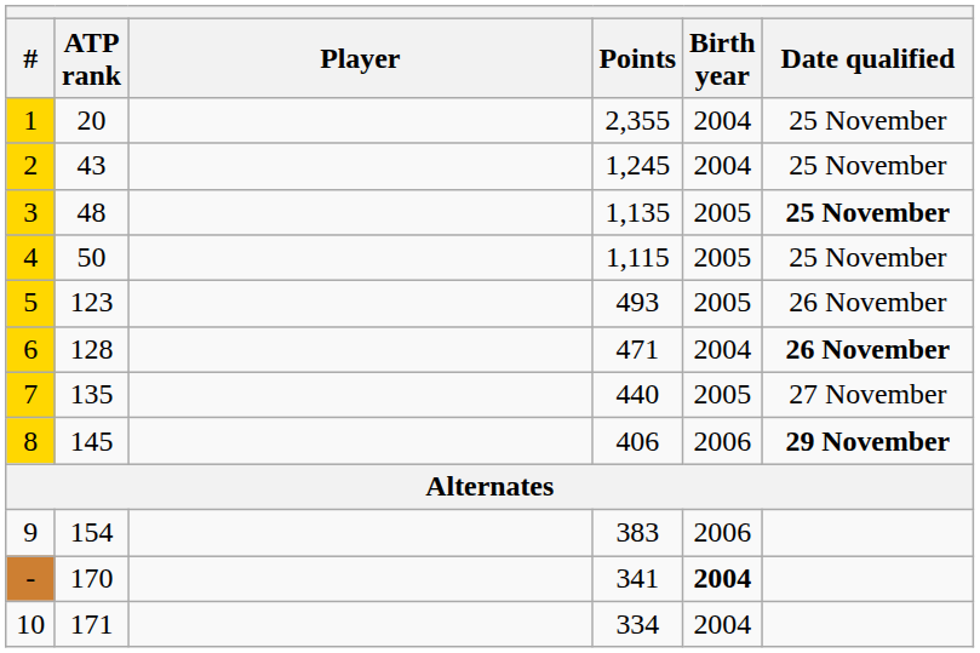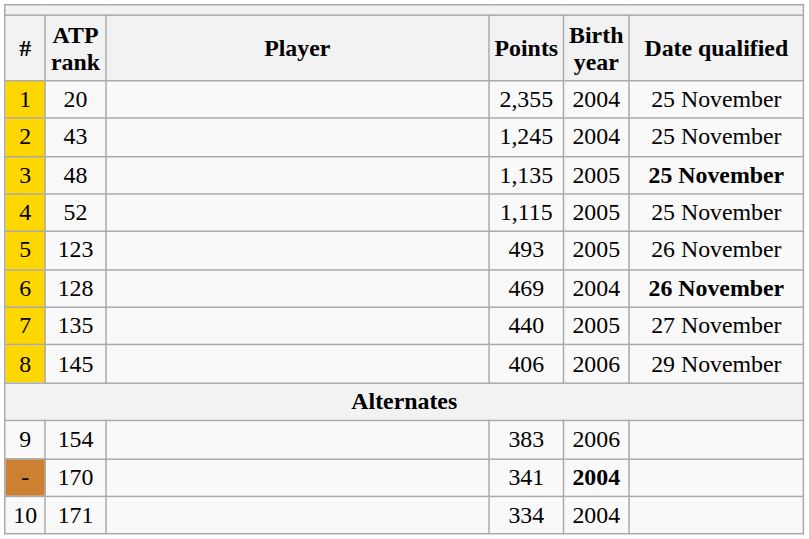4 | ATP rank: 50 -> 52
6 | Points: 471 -> 469
8 | Date qualified: bold -> normal
